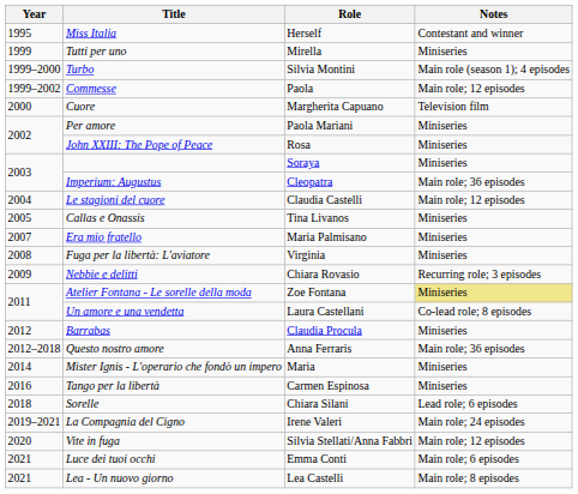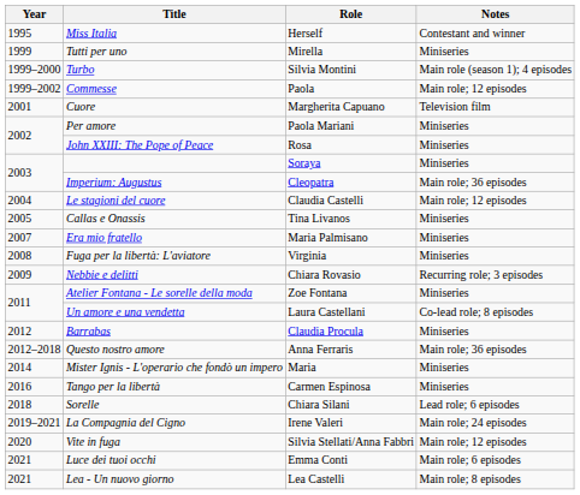Cuore | Year: 2000 -> 2001
Atelier Fontana - Le sorelle della moda | Notes: khaki background -> no background
